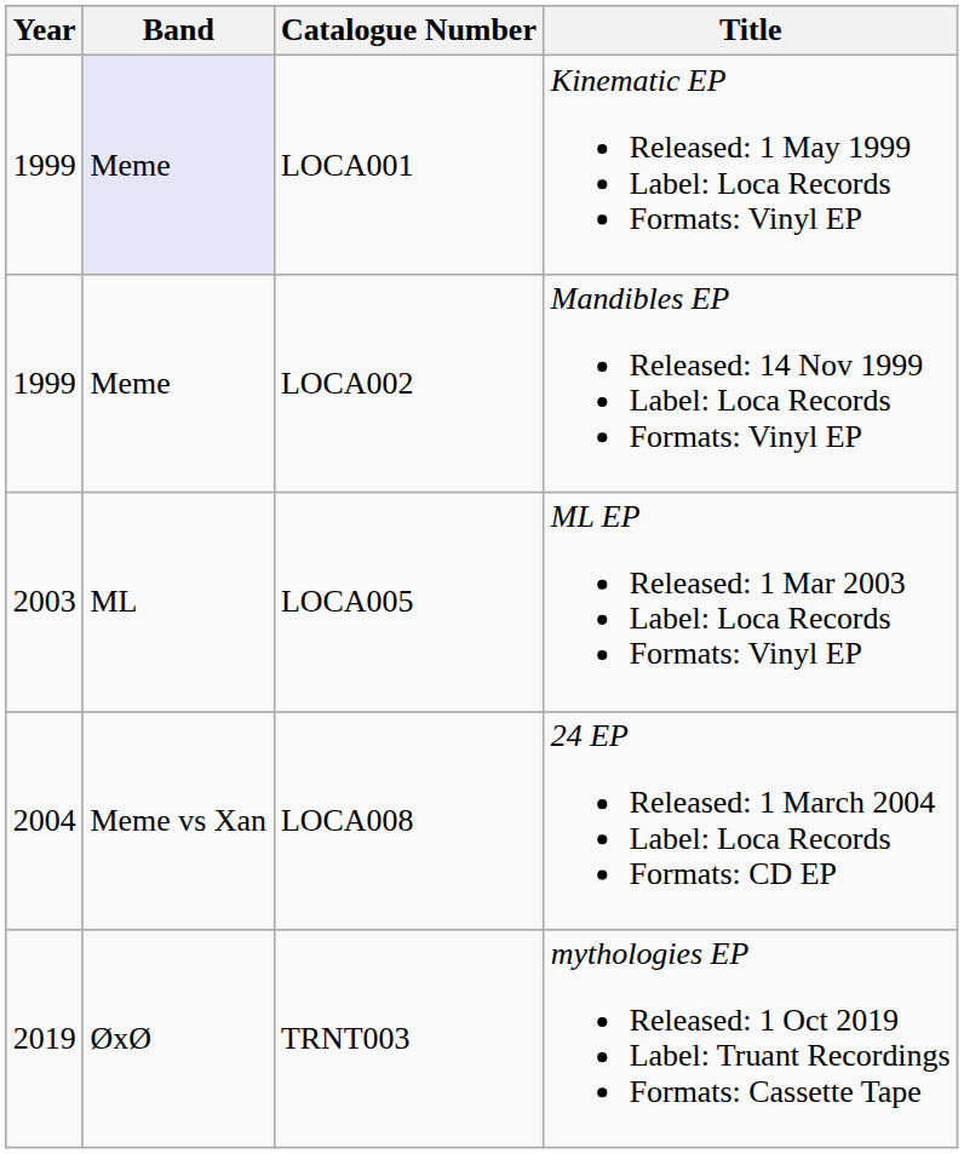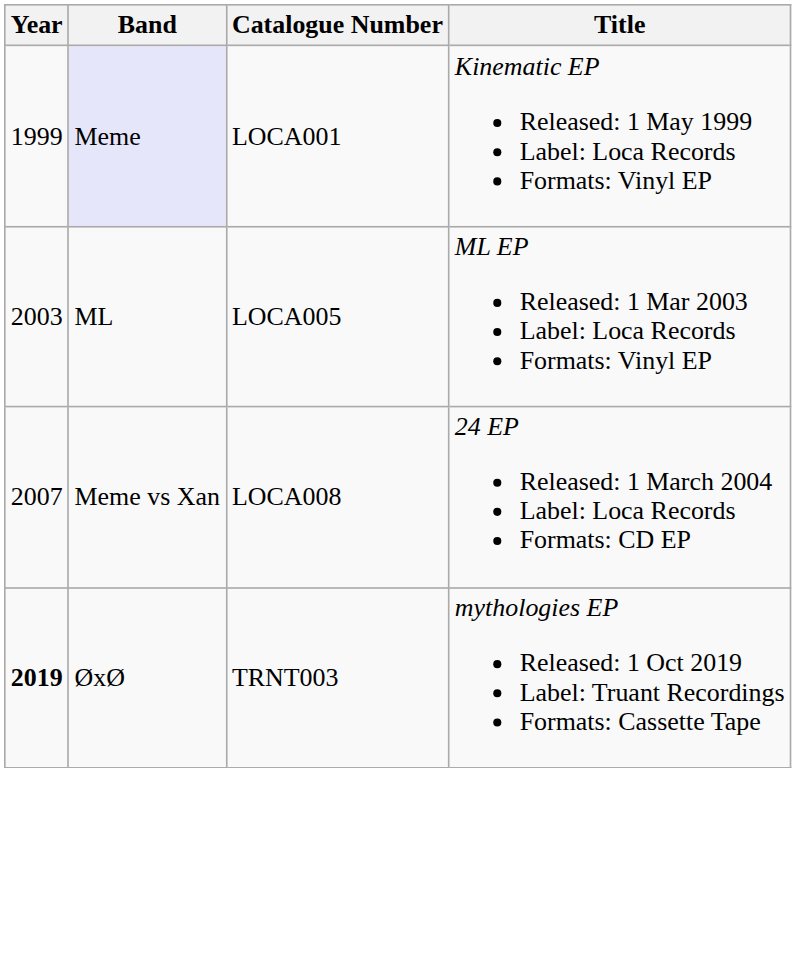- row: 1999 | Meme | LOCA002 | Mandibles EP Released: 14 Nov 1999 Label: Loca Records Formats: Vinyl EP
LOCA008 | Year: 2004 -> 2007
TRNT003 | Year: normal -> bold
